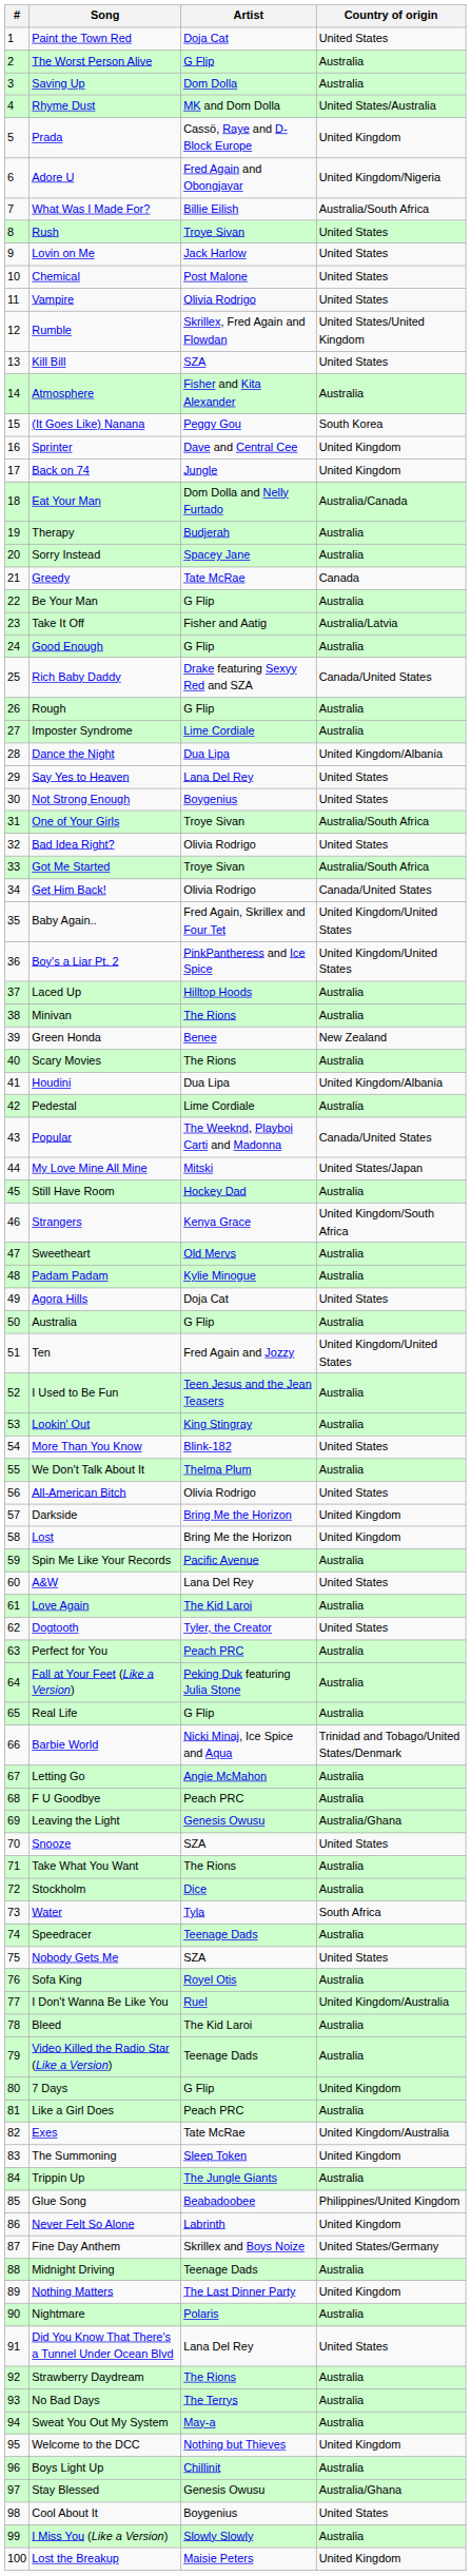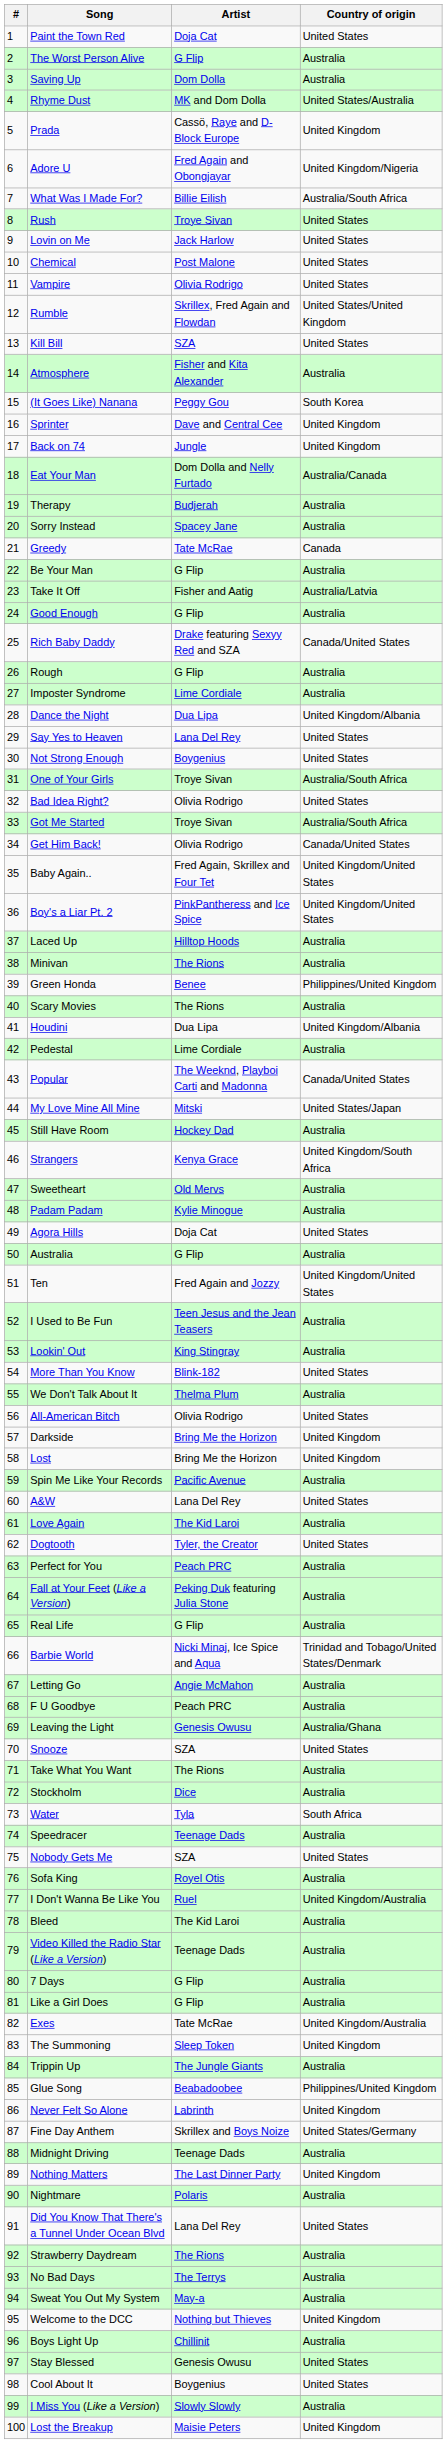Green Honda | Country of origin: New Zealand -> Philippines/United Kingdom
7 Days | Country of origin: United Kingdom -> Australia
Like a Girl Does | Artist: Peach PRC -> G Flip
Stay Blessed | Country of origin: Australia/Ghana -> United States
